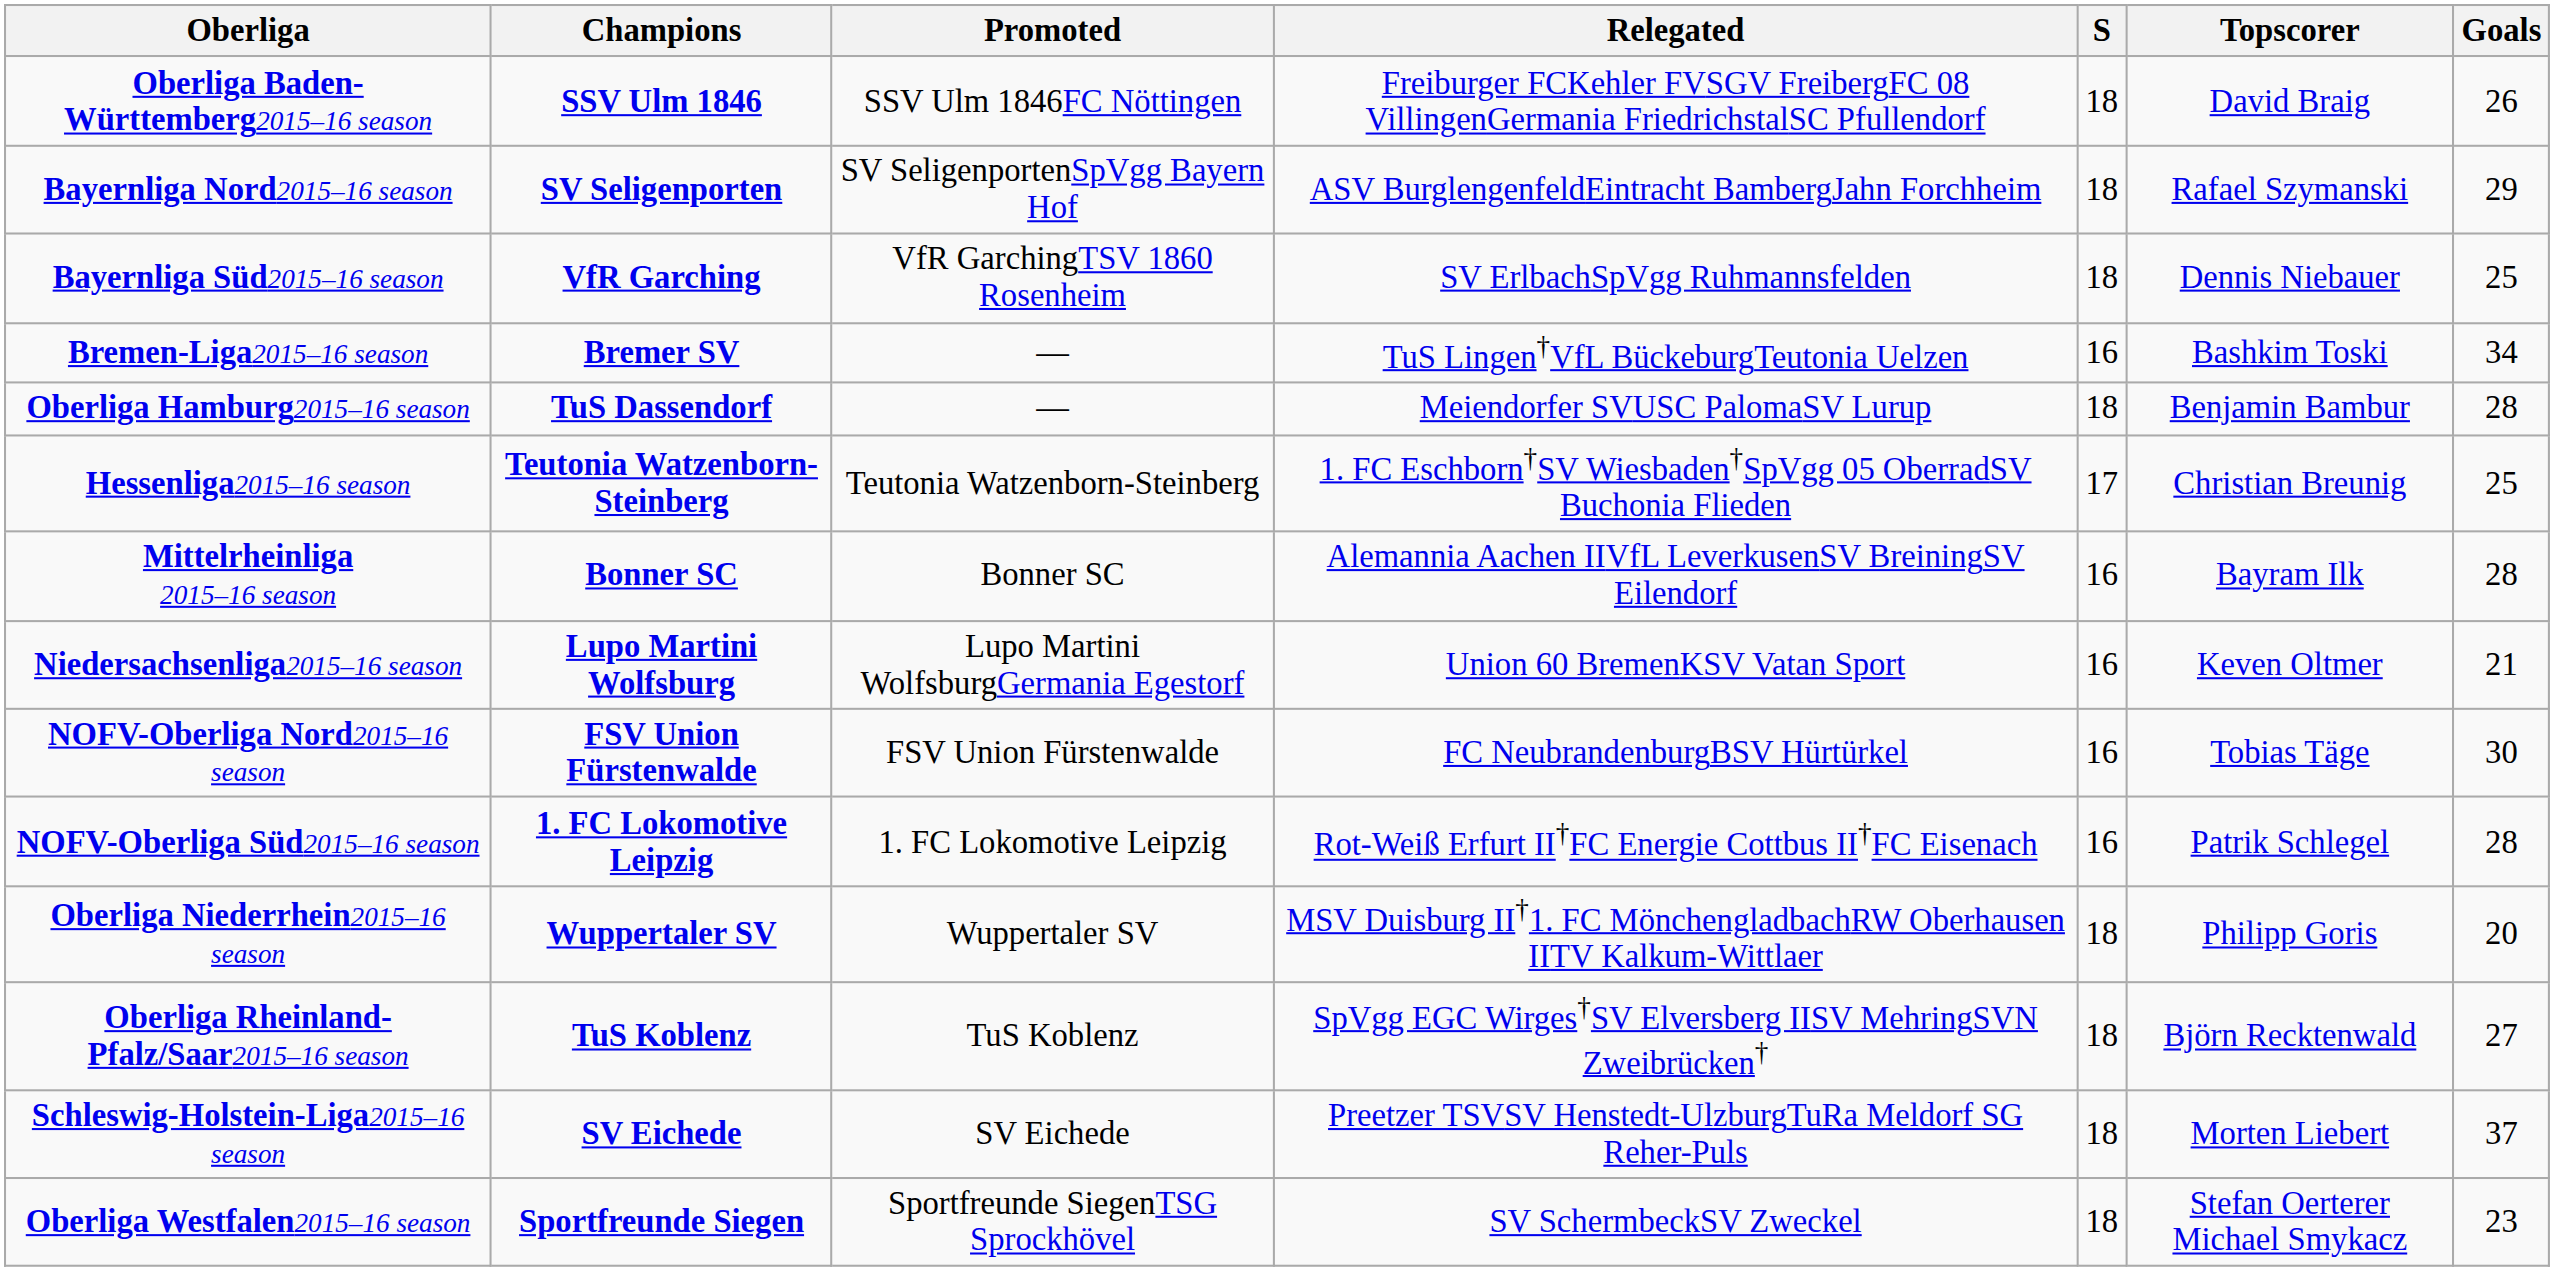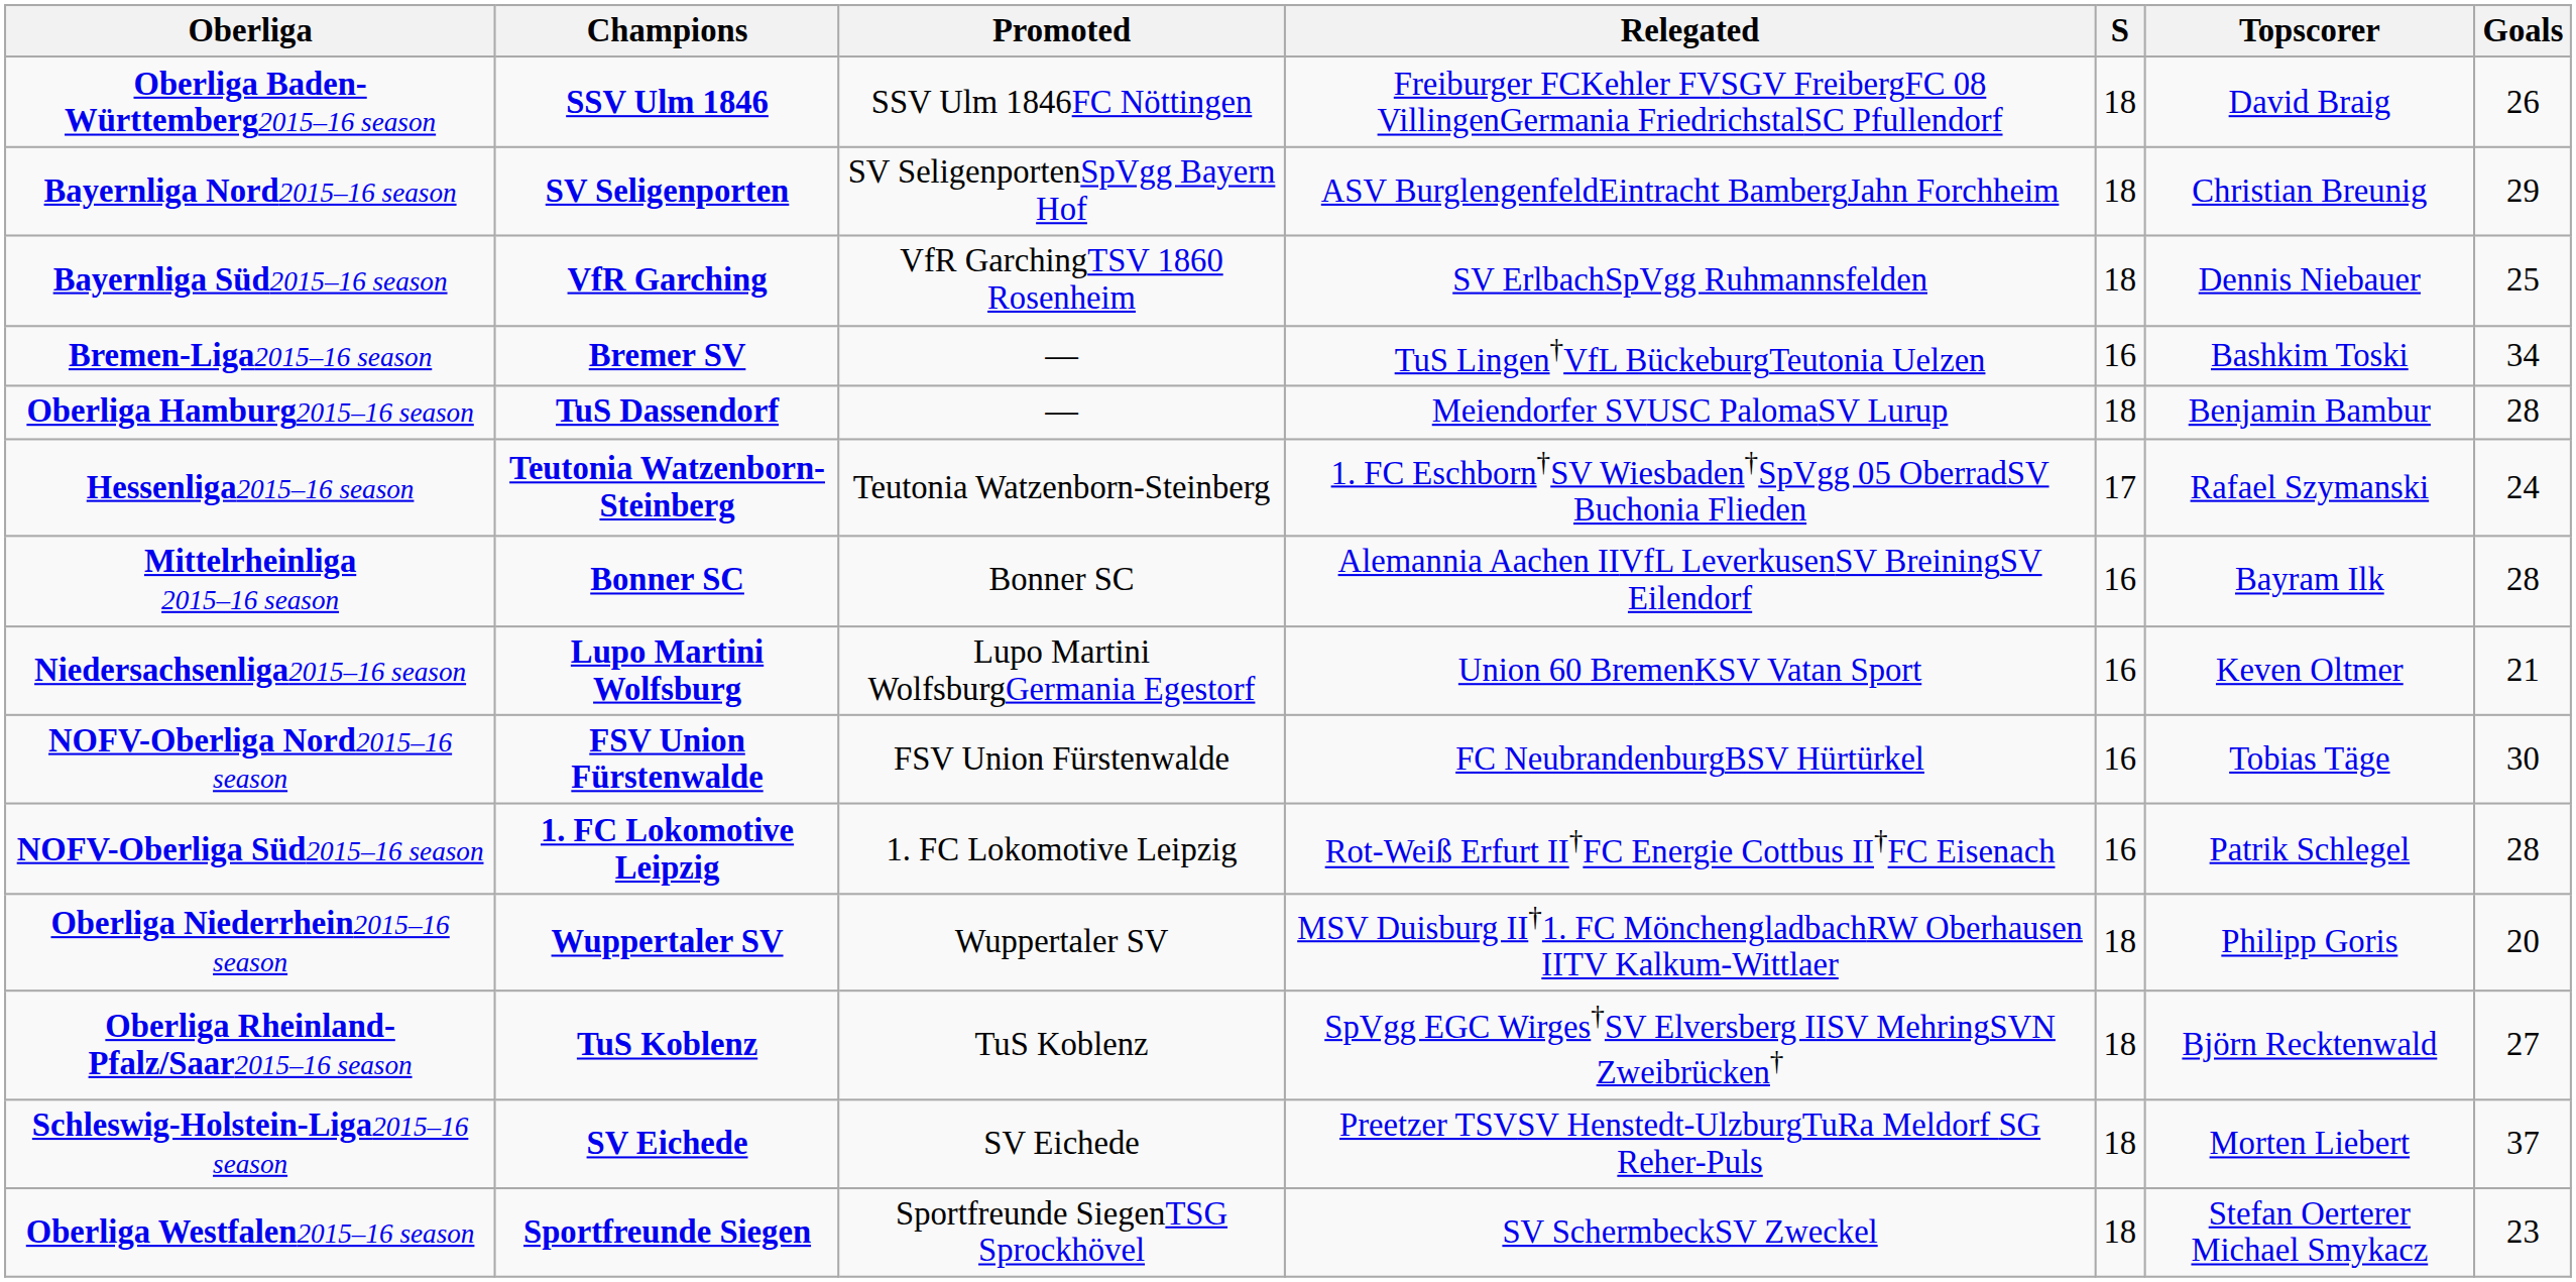Bayernliga Nord2015–16 season | Topscorer: Rafael Szymanski -> Christian Breunig
Hessenliga2015–16 season | Topscorer: Christian Breunig -> Rafael Szymanski
Hessenliga2015–16 season | Goals: 25 -> 24
